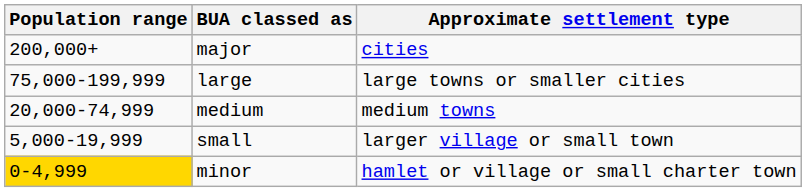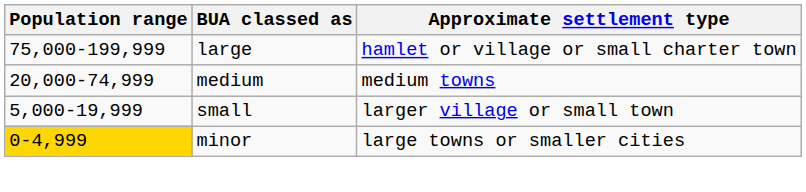- row: 200,000+ | major | cities
large | Approximate settlement type: large towns or smaller cities -> hamlet or village or small charter town
minor | Approximate settlement type: hamlet or village or small charter town -> large towns or smaller cities
